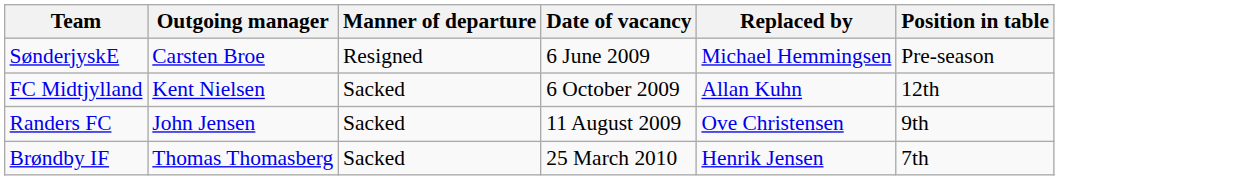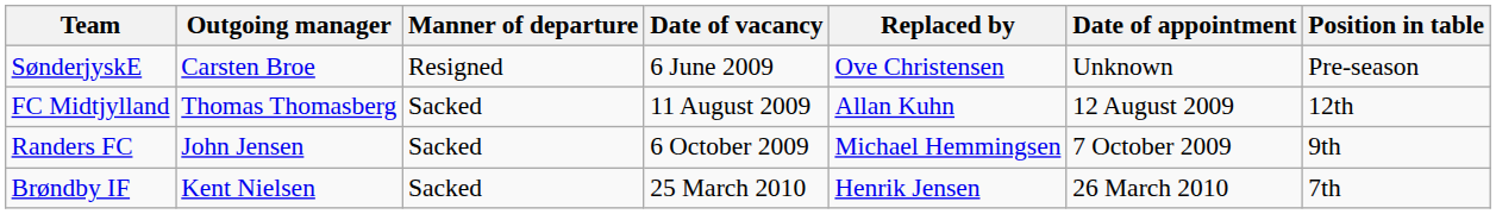+ column: Date of appointment | Unknown | 12 August 2009 | 7 October 2009 | 26 March 2010
SønderjyskE | Replaced by: Michael Hemmingsen -> Ove Christensen
FC Midtjylland | Outgoing manager: Kent Nielsen -> Thomas Thomasberg
FC Midtjylland | Date of vacancy: 6 October 2009 -> 11 August 2009
Randers FC | Date of vacancy: 11 August 2009 -> 6 October 2009
Randers FC | Replaced by: Ove Christensen -> Michael Hemmingsen
Brøndby IF | Outgoing manager: Thomas Thomasberg -> Kent Nielsen
